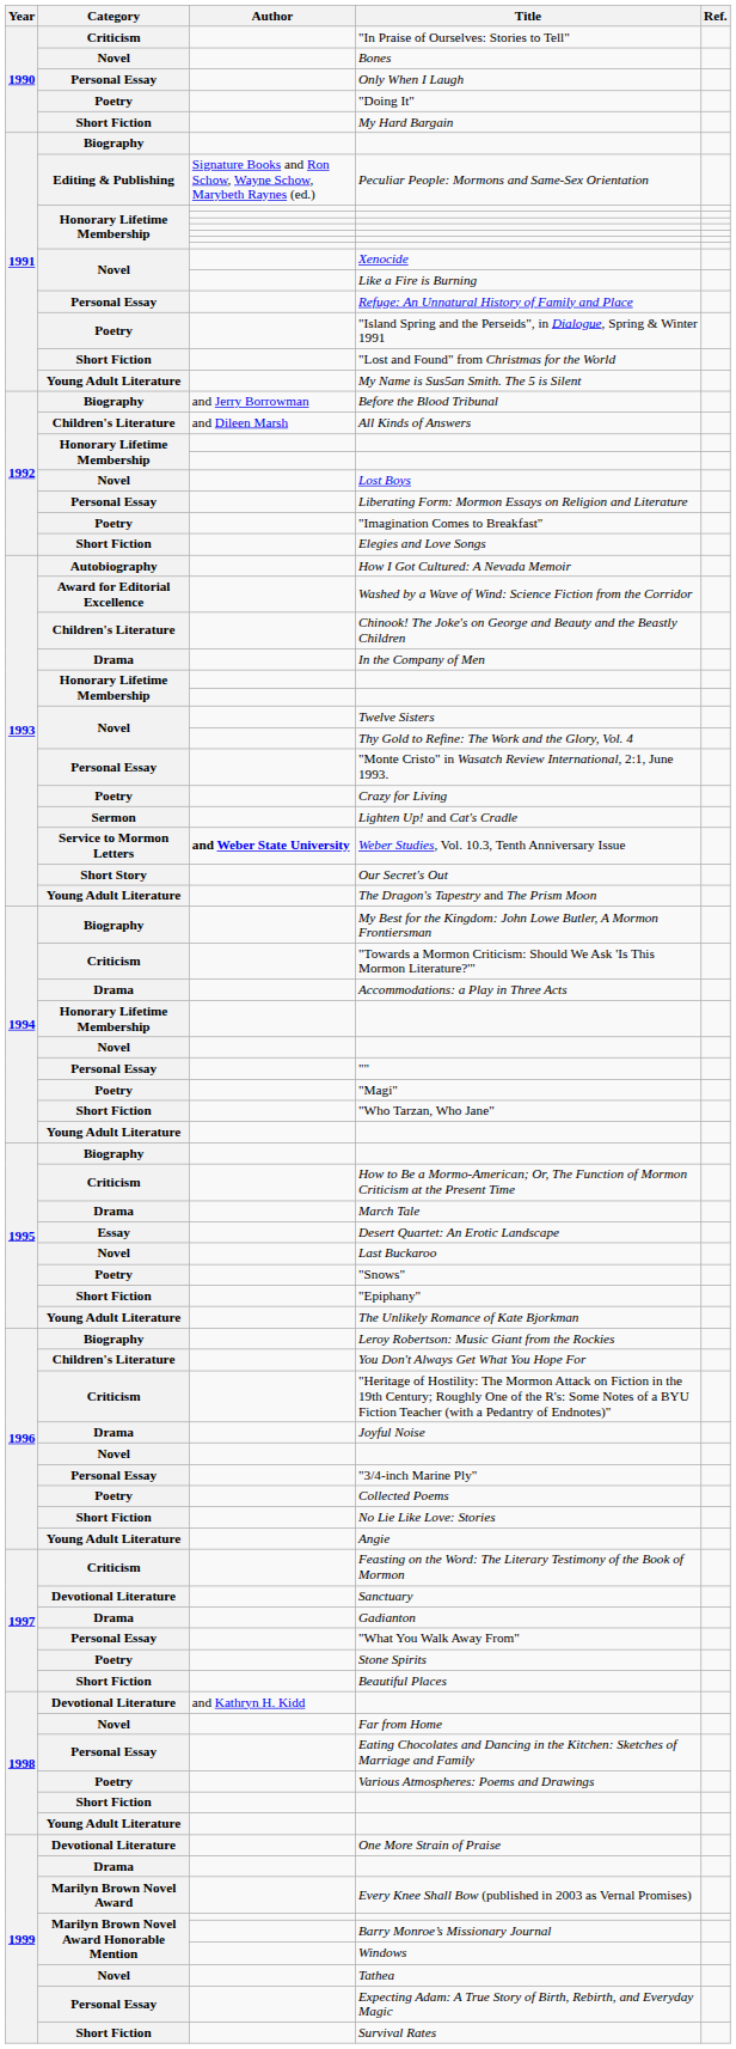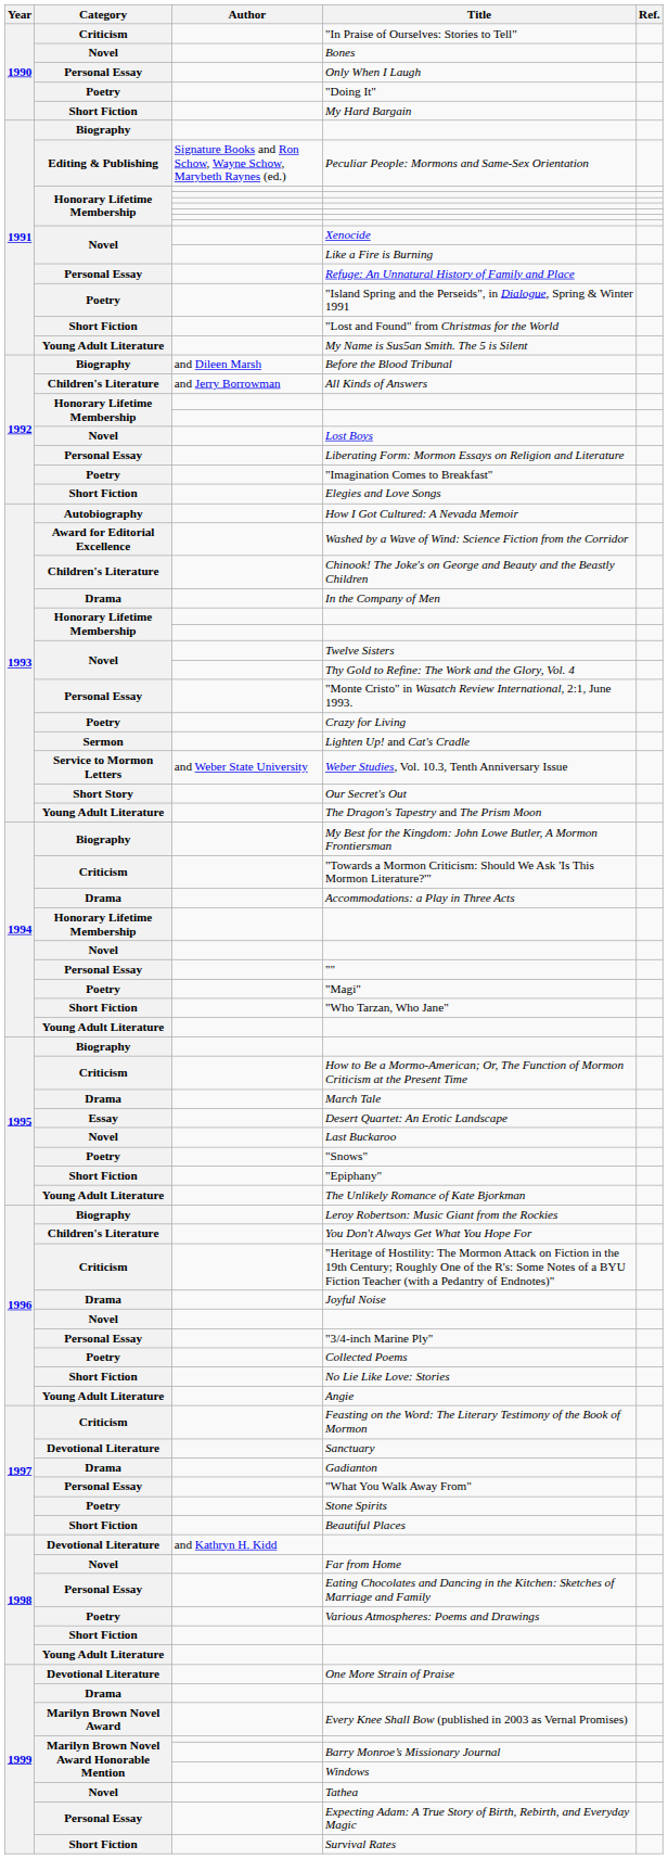Before the Blood Tribunal | Author: and Jerry Borrowman -> and Dileen Marsh
All Kinds of Answers | Author: and Dileen Marsh -> and Jerry Borrowman
Weber Studies, Vol. 10.3, Tenth Anniversary Issue | Author: bold -> normal
